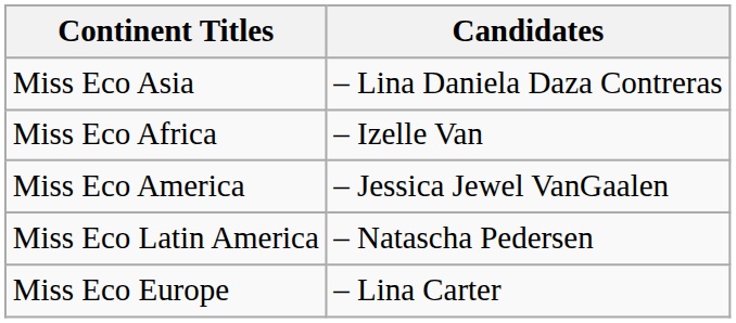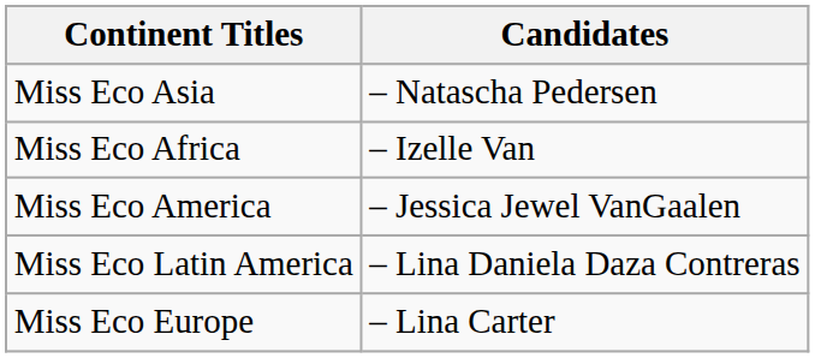Miss Eco Asia | Candidates: – Lina Daniela Daza Contreras -> – Natascha Pedersen
Miss Eco Latin America | Candidates: – Natascha Pedersen -> – Lina Daniela Daza Contreras
